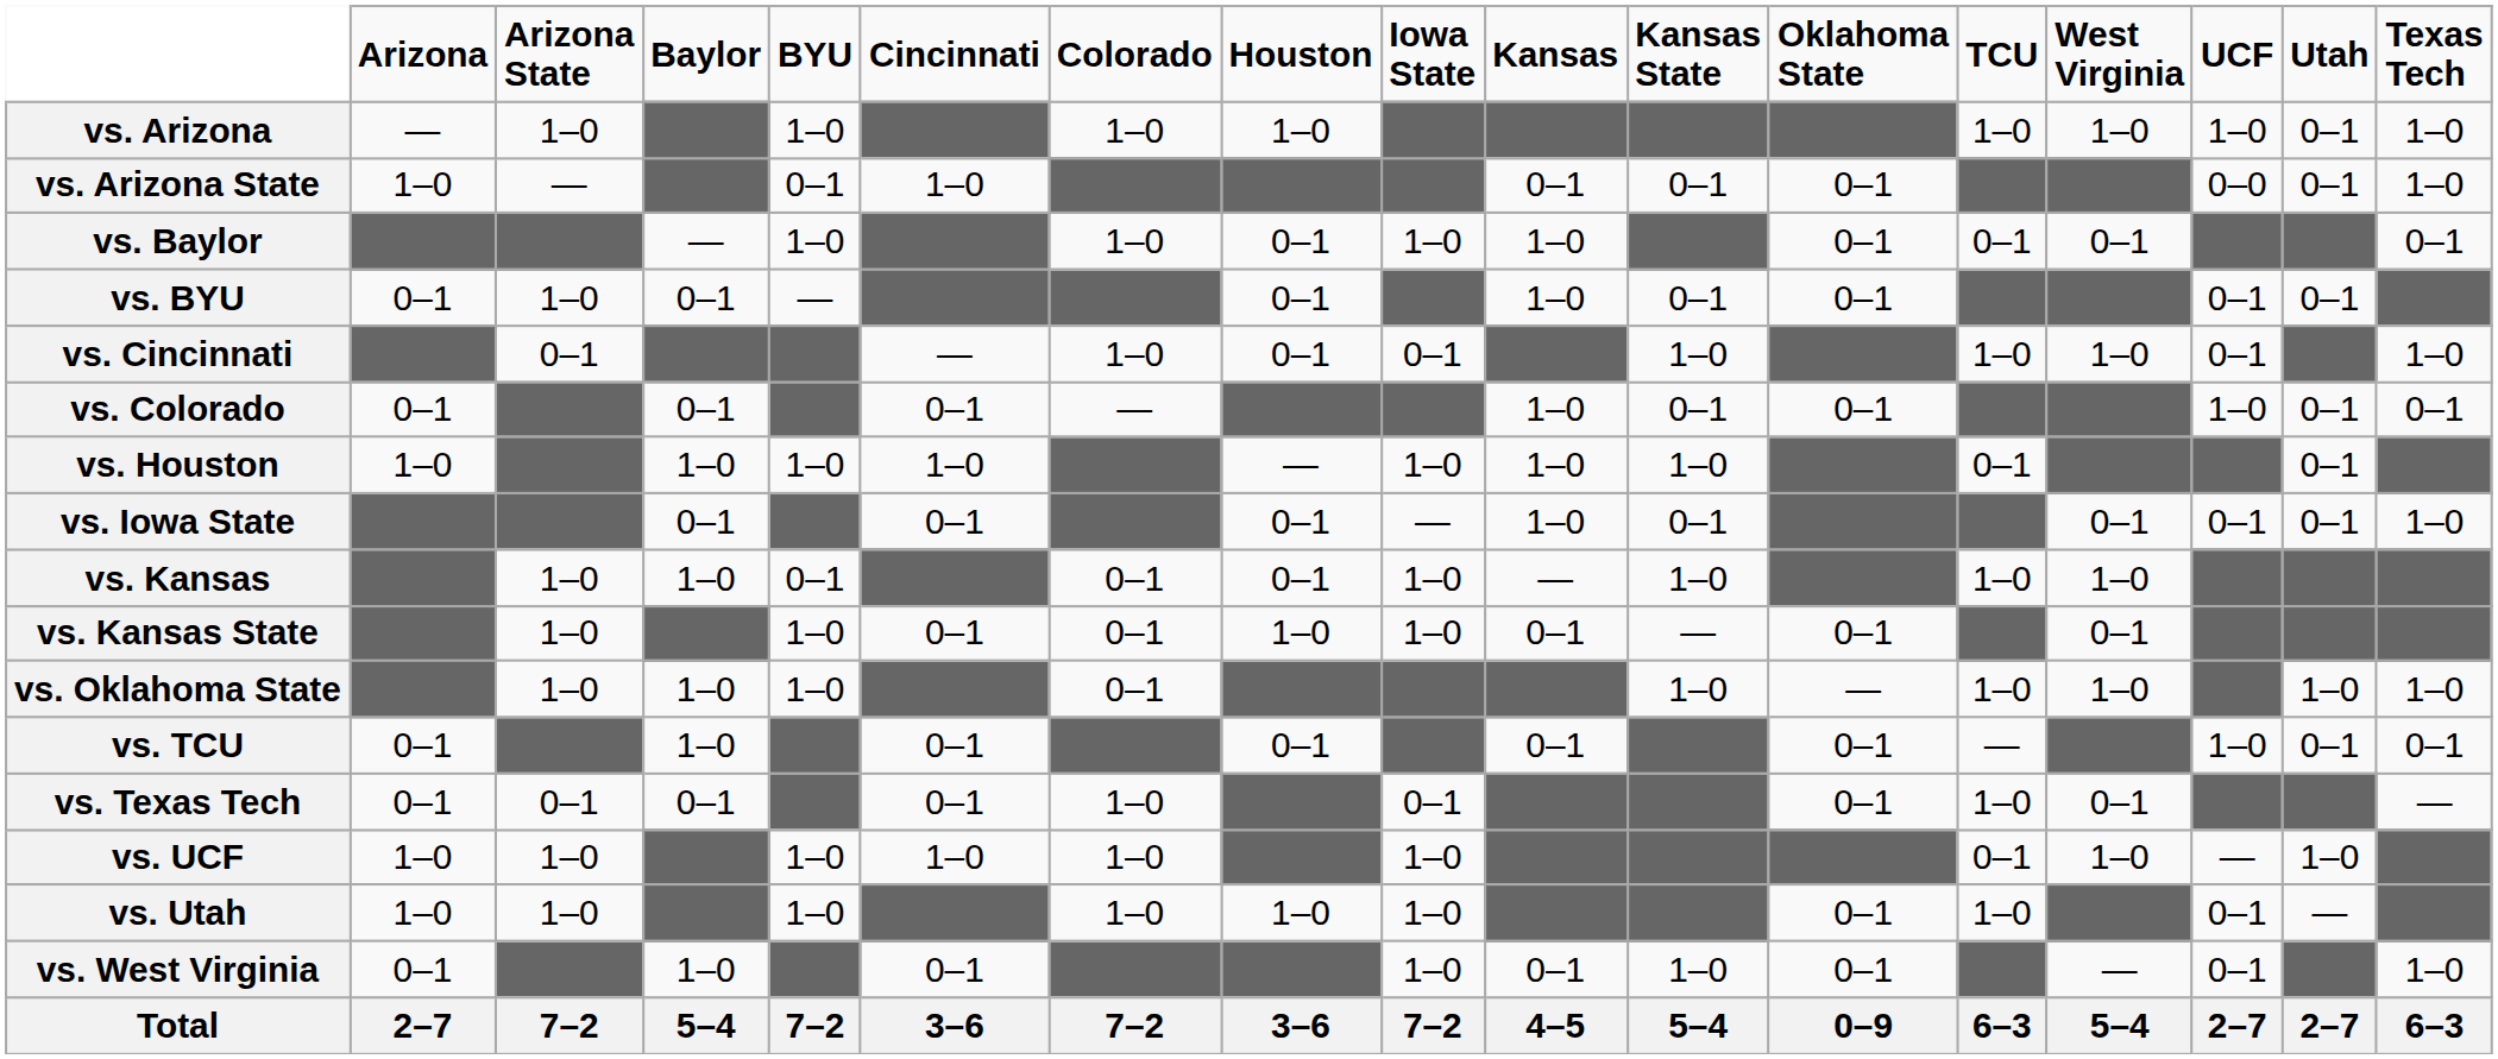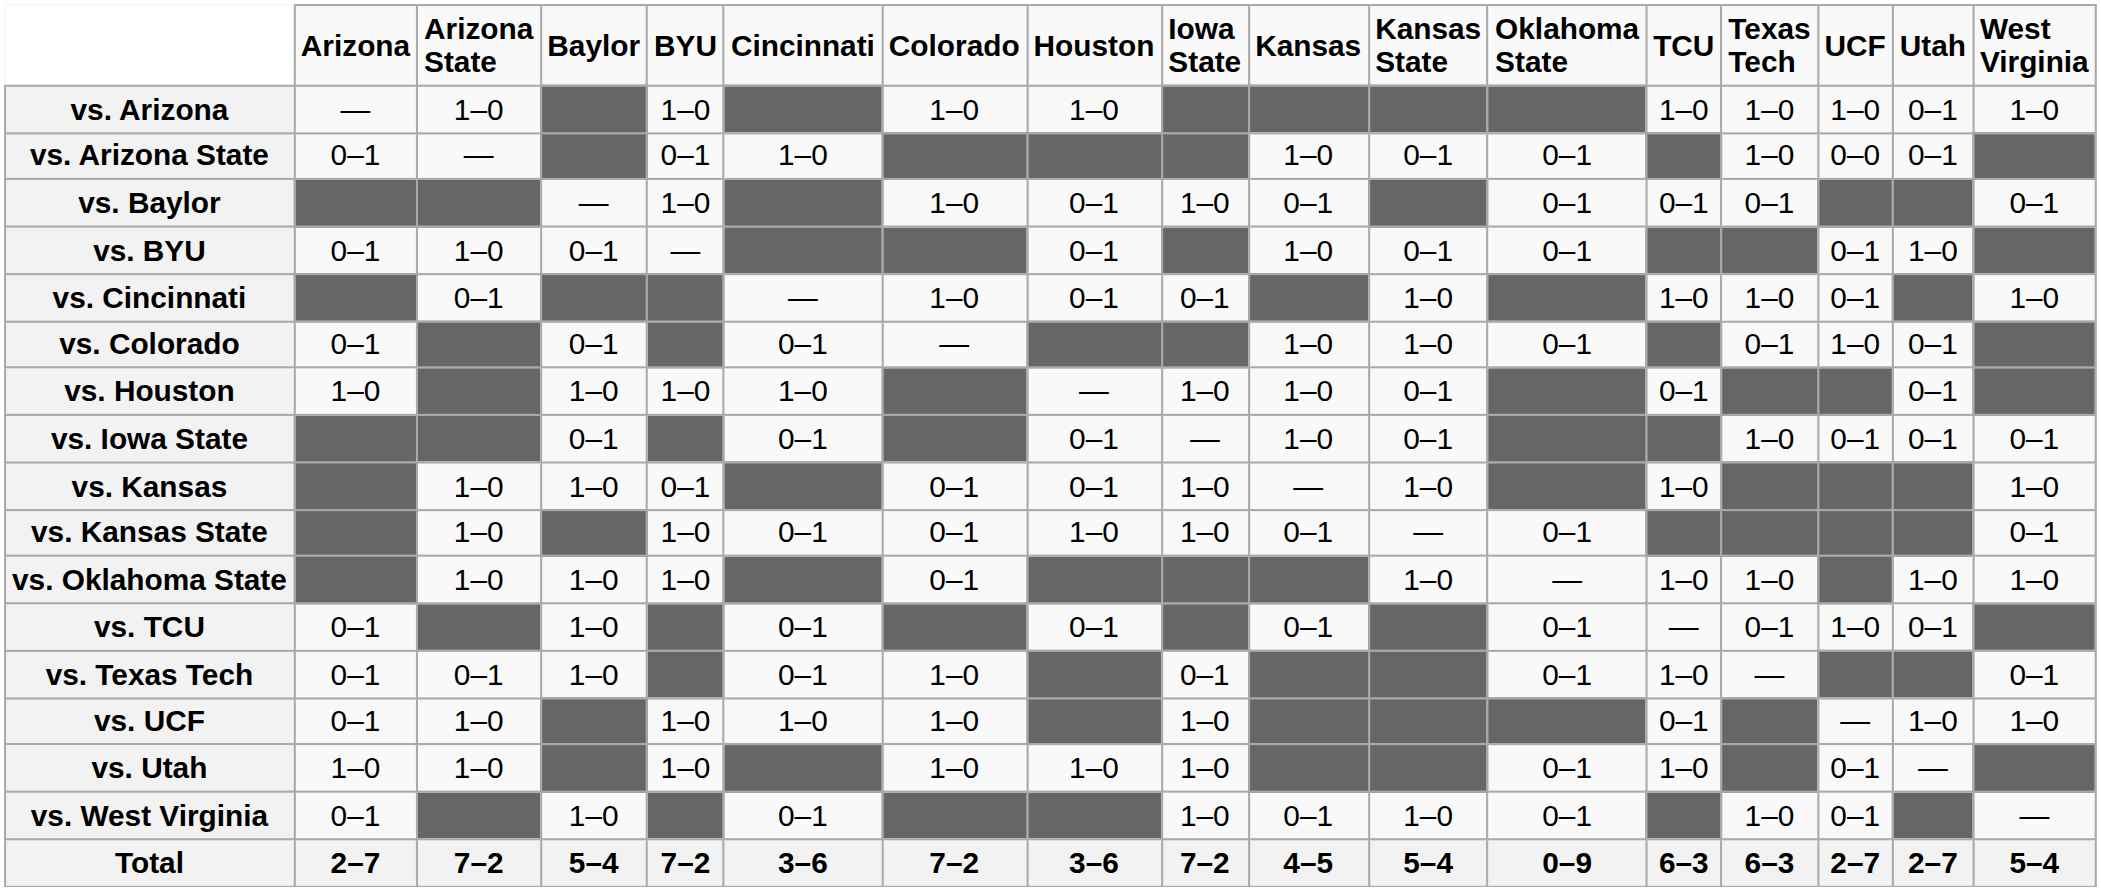columns swapped: Texas Tech <-> West Virginia
vs. Arizona State | Arizona: 1–0 -> 0–1
vs. Arizona State | Kansas: 0–1 -> 1–0
vs. Baylor | Kansas: 1–0 -> 0–1
vs. BYU | Utah: 0–1 -> 1–0
vs. Colorado | Kansas State: 0–1 -> 1–0
vs. Houston | Kansas State: 1–0 -> 0–1
vs. Texas Tech | Baylor: 0–1 -> 1–0
vs. UCF | Arizona: 1–0 -> 0–1
